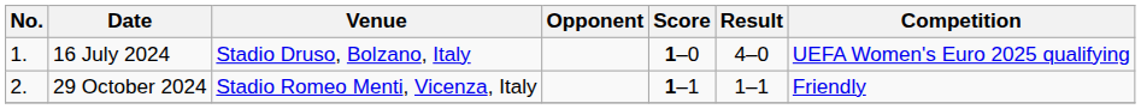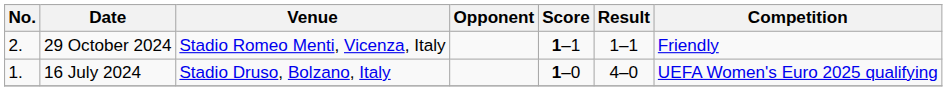rows swapped: 16 July 2024 <-> 29 October 2024
